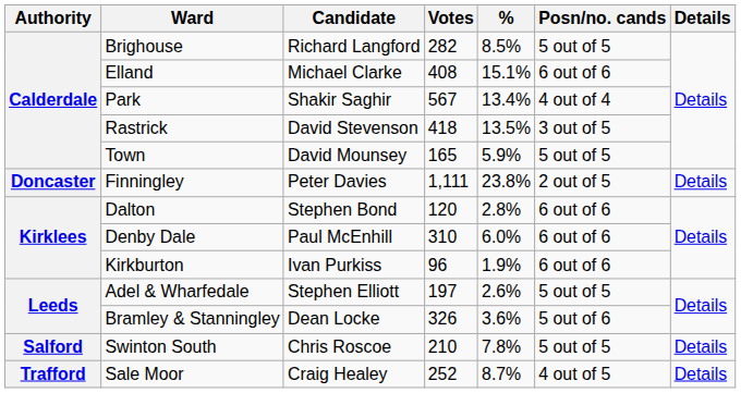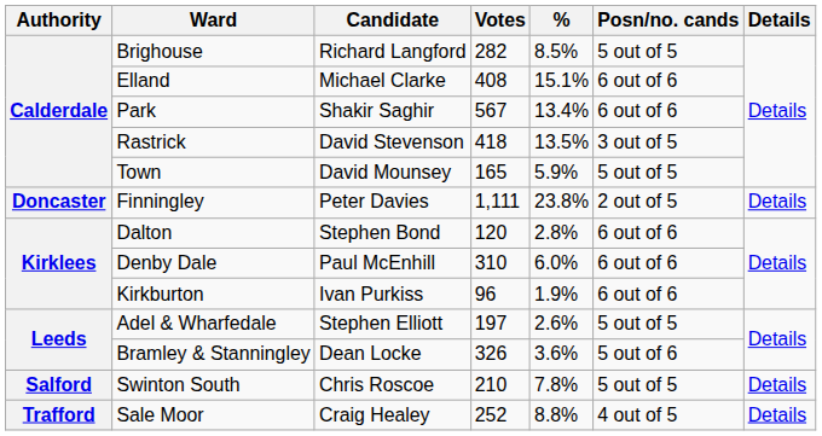Park | Posn/no. cands: 4 out of 4 -> 6 out of 6
Sale Moor | %: 8.7% -> 8.8%
